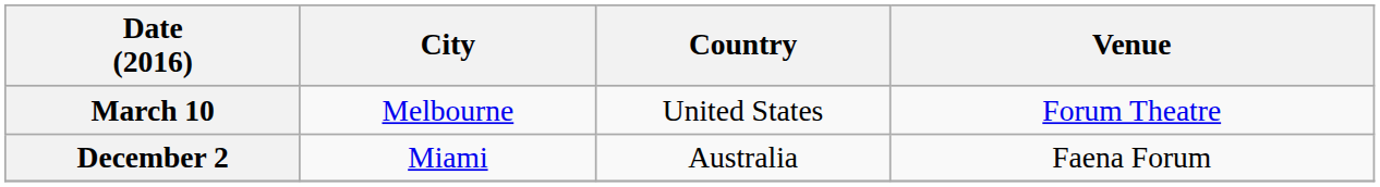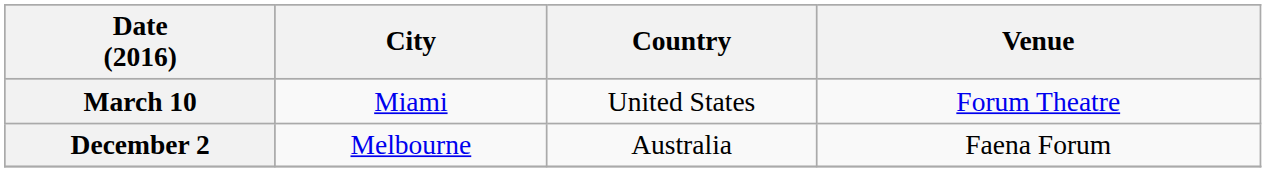March 10 | City: Melbourne -> Miami
December 2 | City: Miami -> Melbourne
